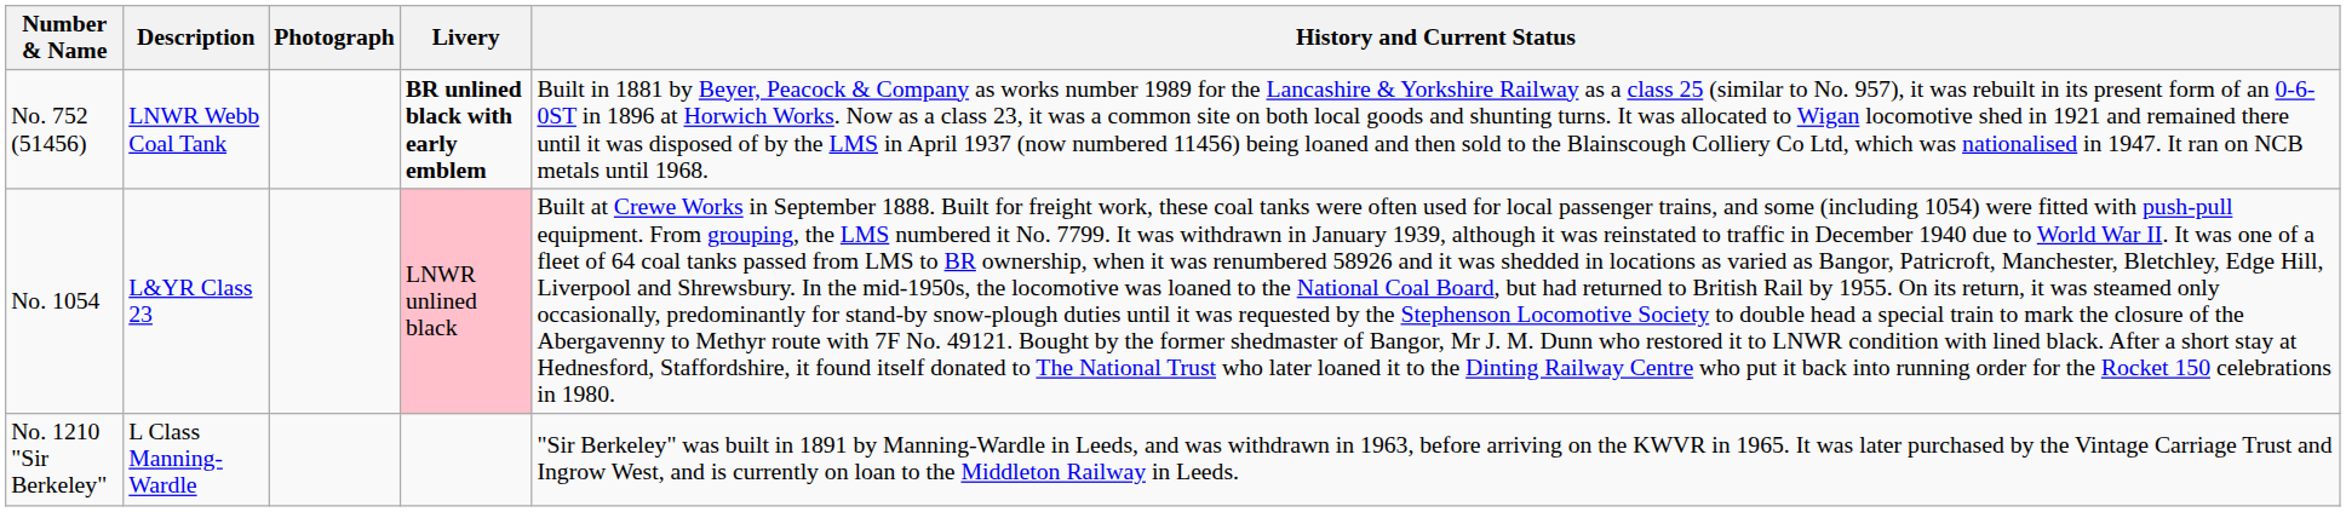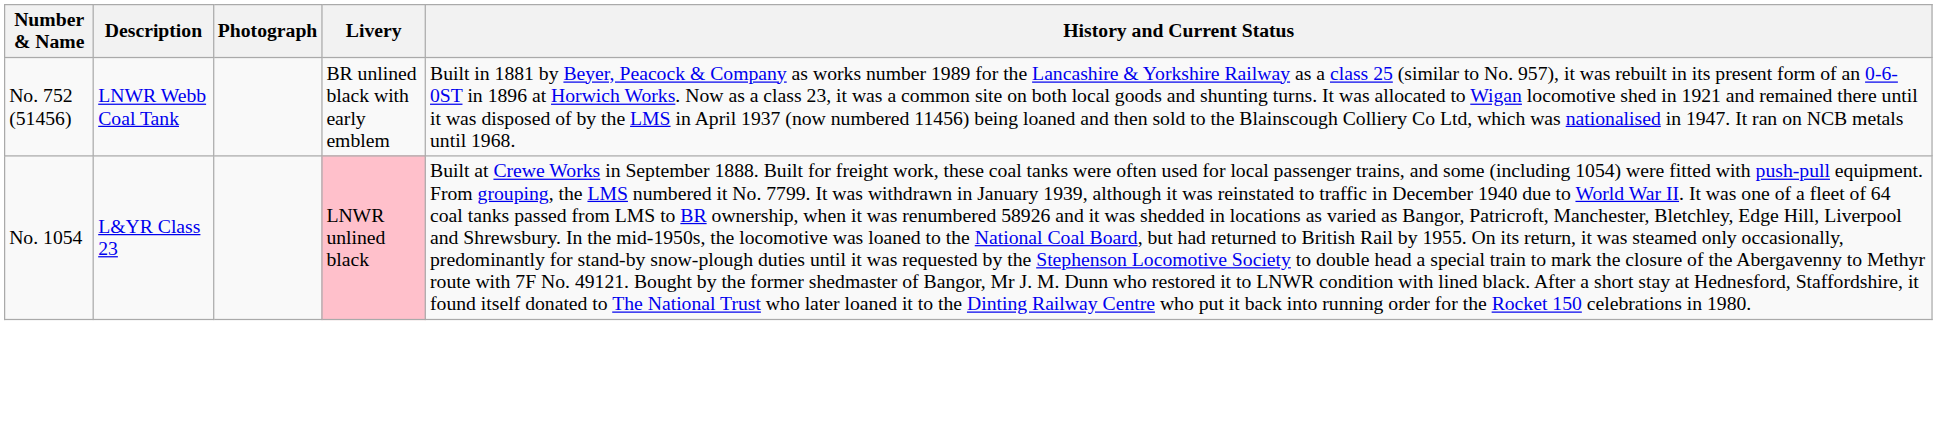No. 752 (51456) | Livery: bold -> normal
- row: No. 1210 "Sir Berkeley" | L Class Manning-Wardle | "Sir Berkeley" was built in 1891 by Manning-Wardle in Leeds, and was withdrawn in 1963, before arriving on the KWVR in 1965. It was later purchased by the Vintage Carriage Trust and Ingrow West, and is currently on loan to the Middleton Railway in Leeds.
